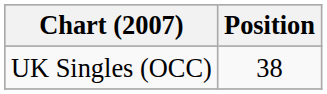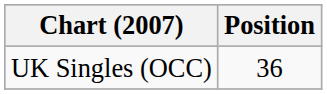UK Singles (OCC) | Position: 38 -> 36
